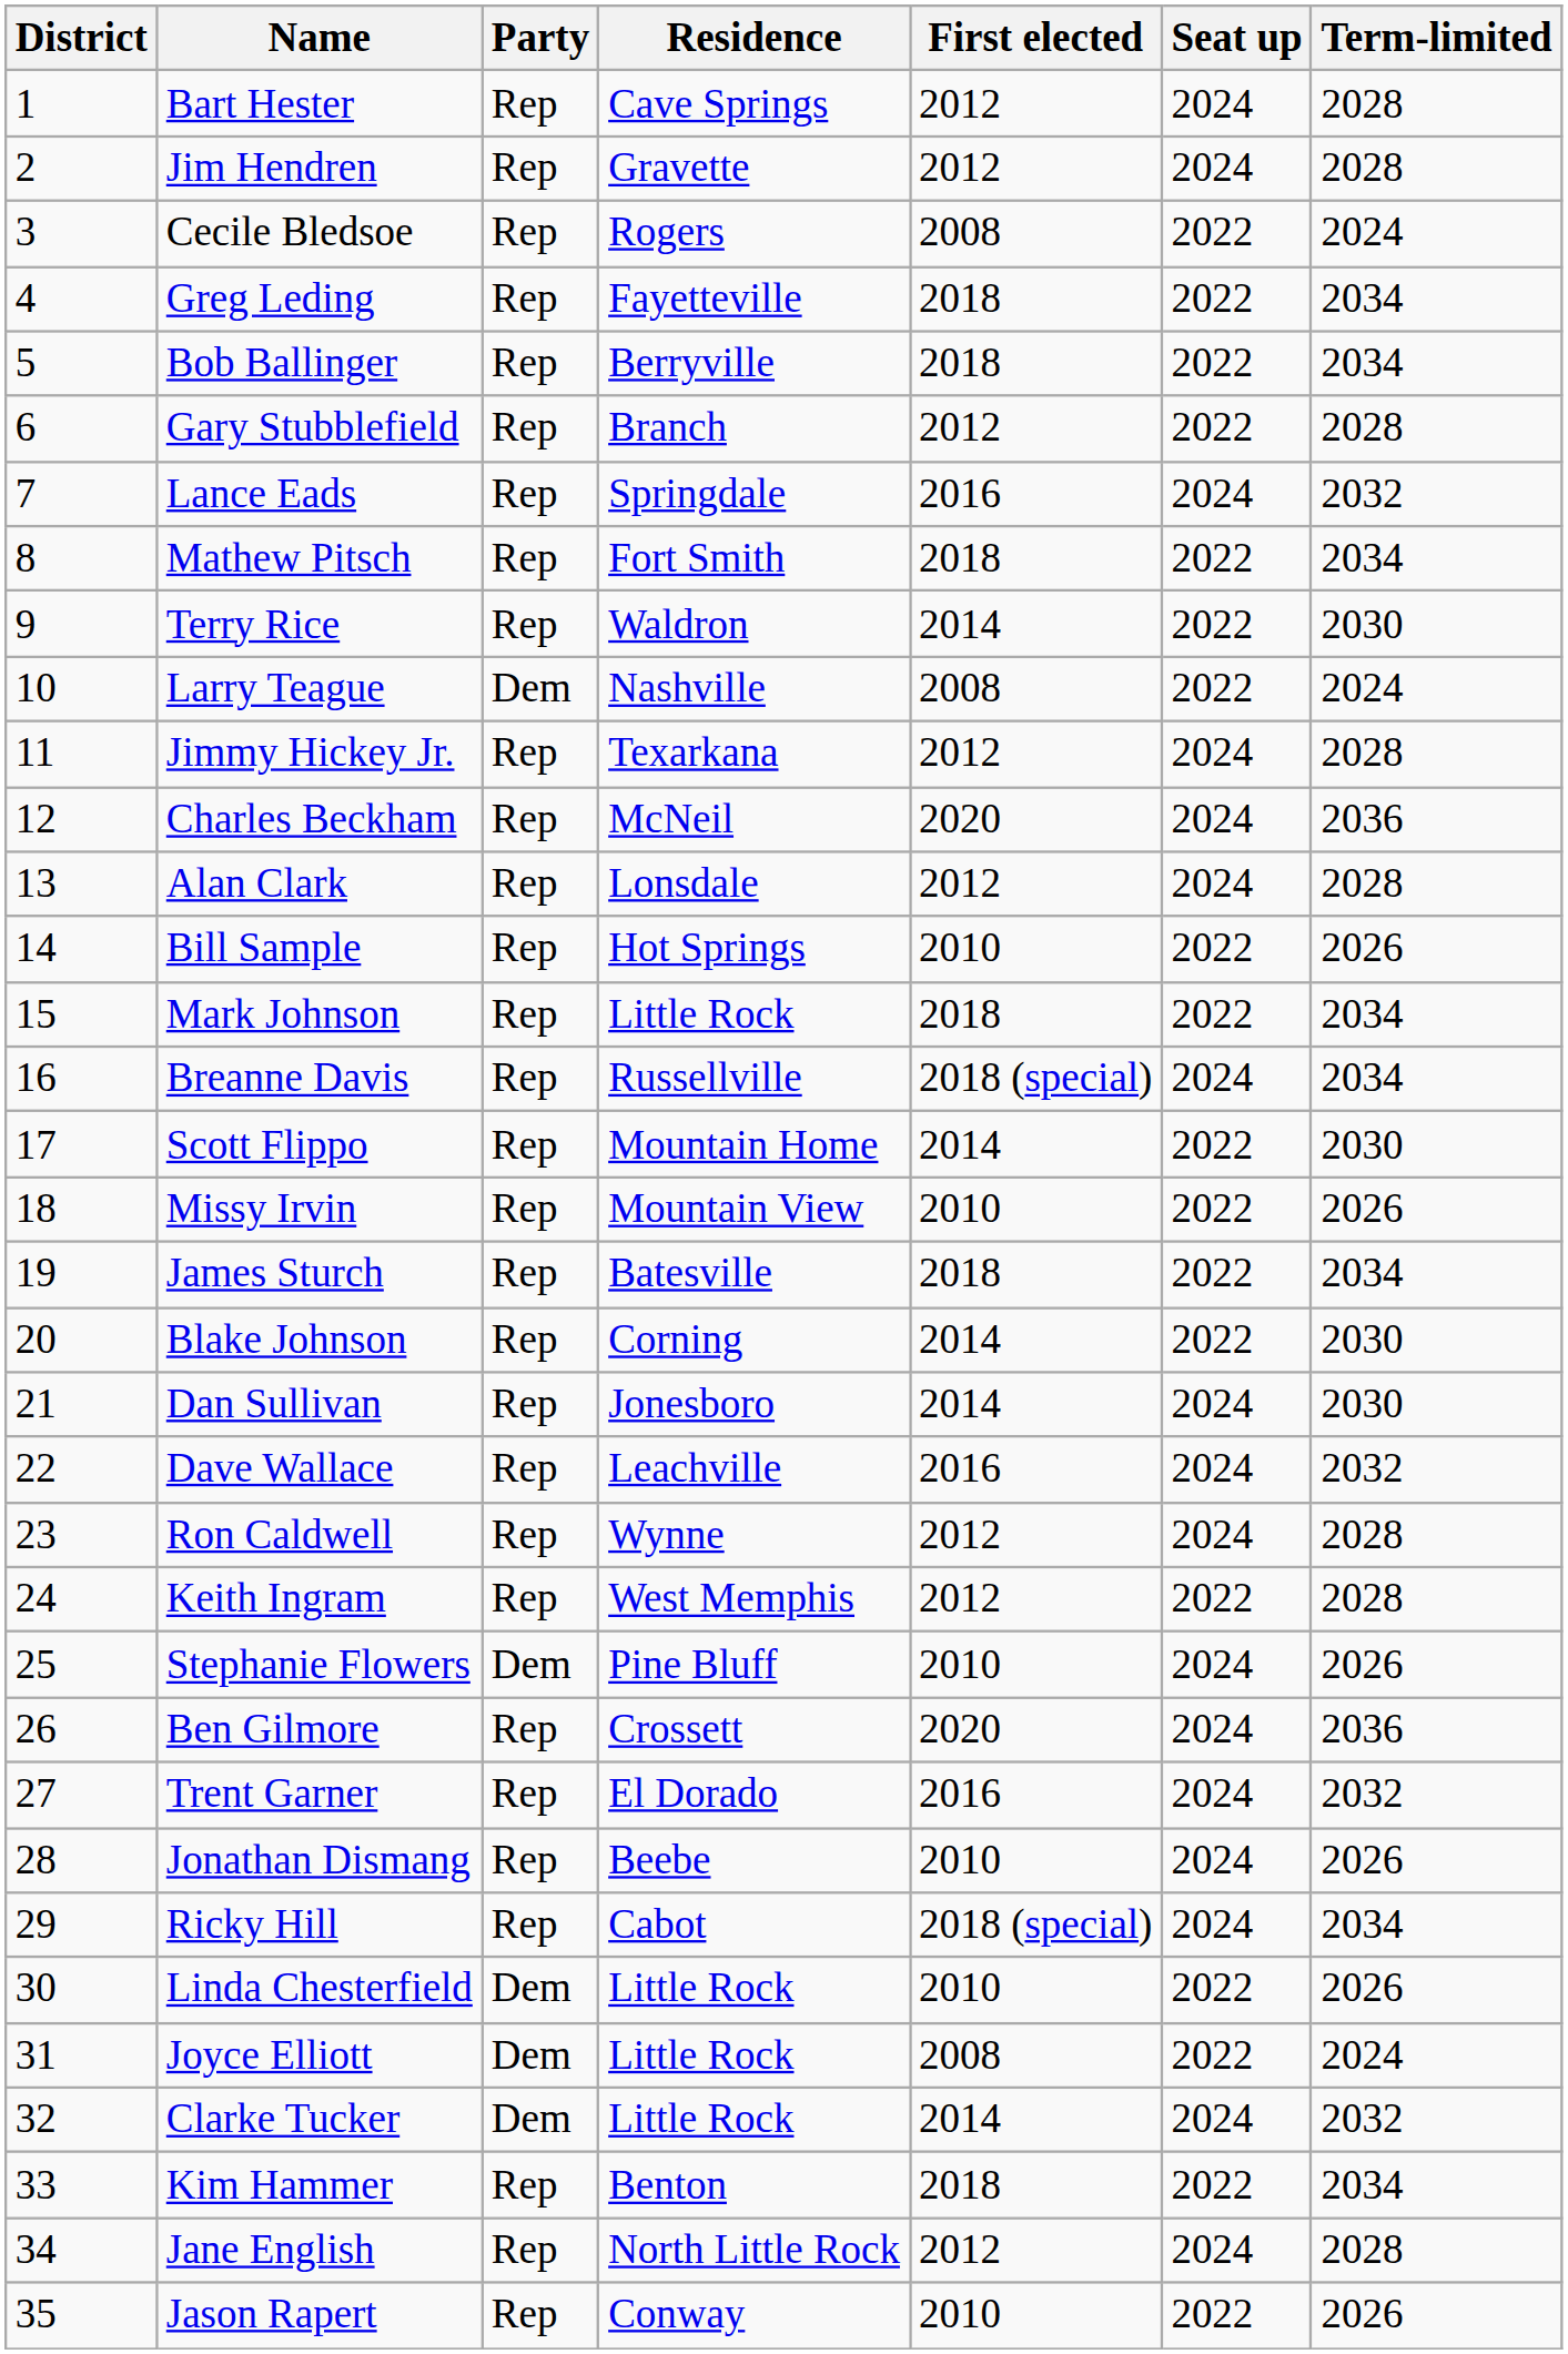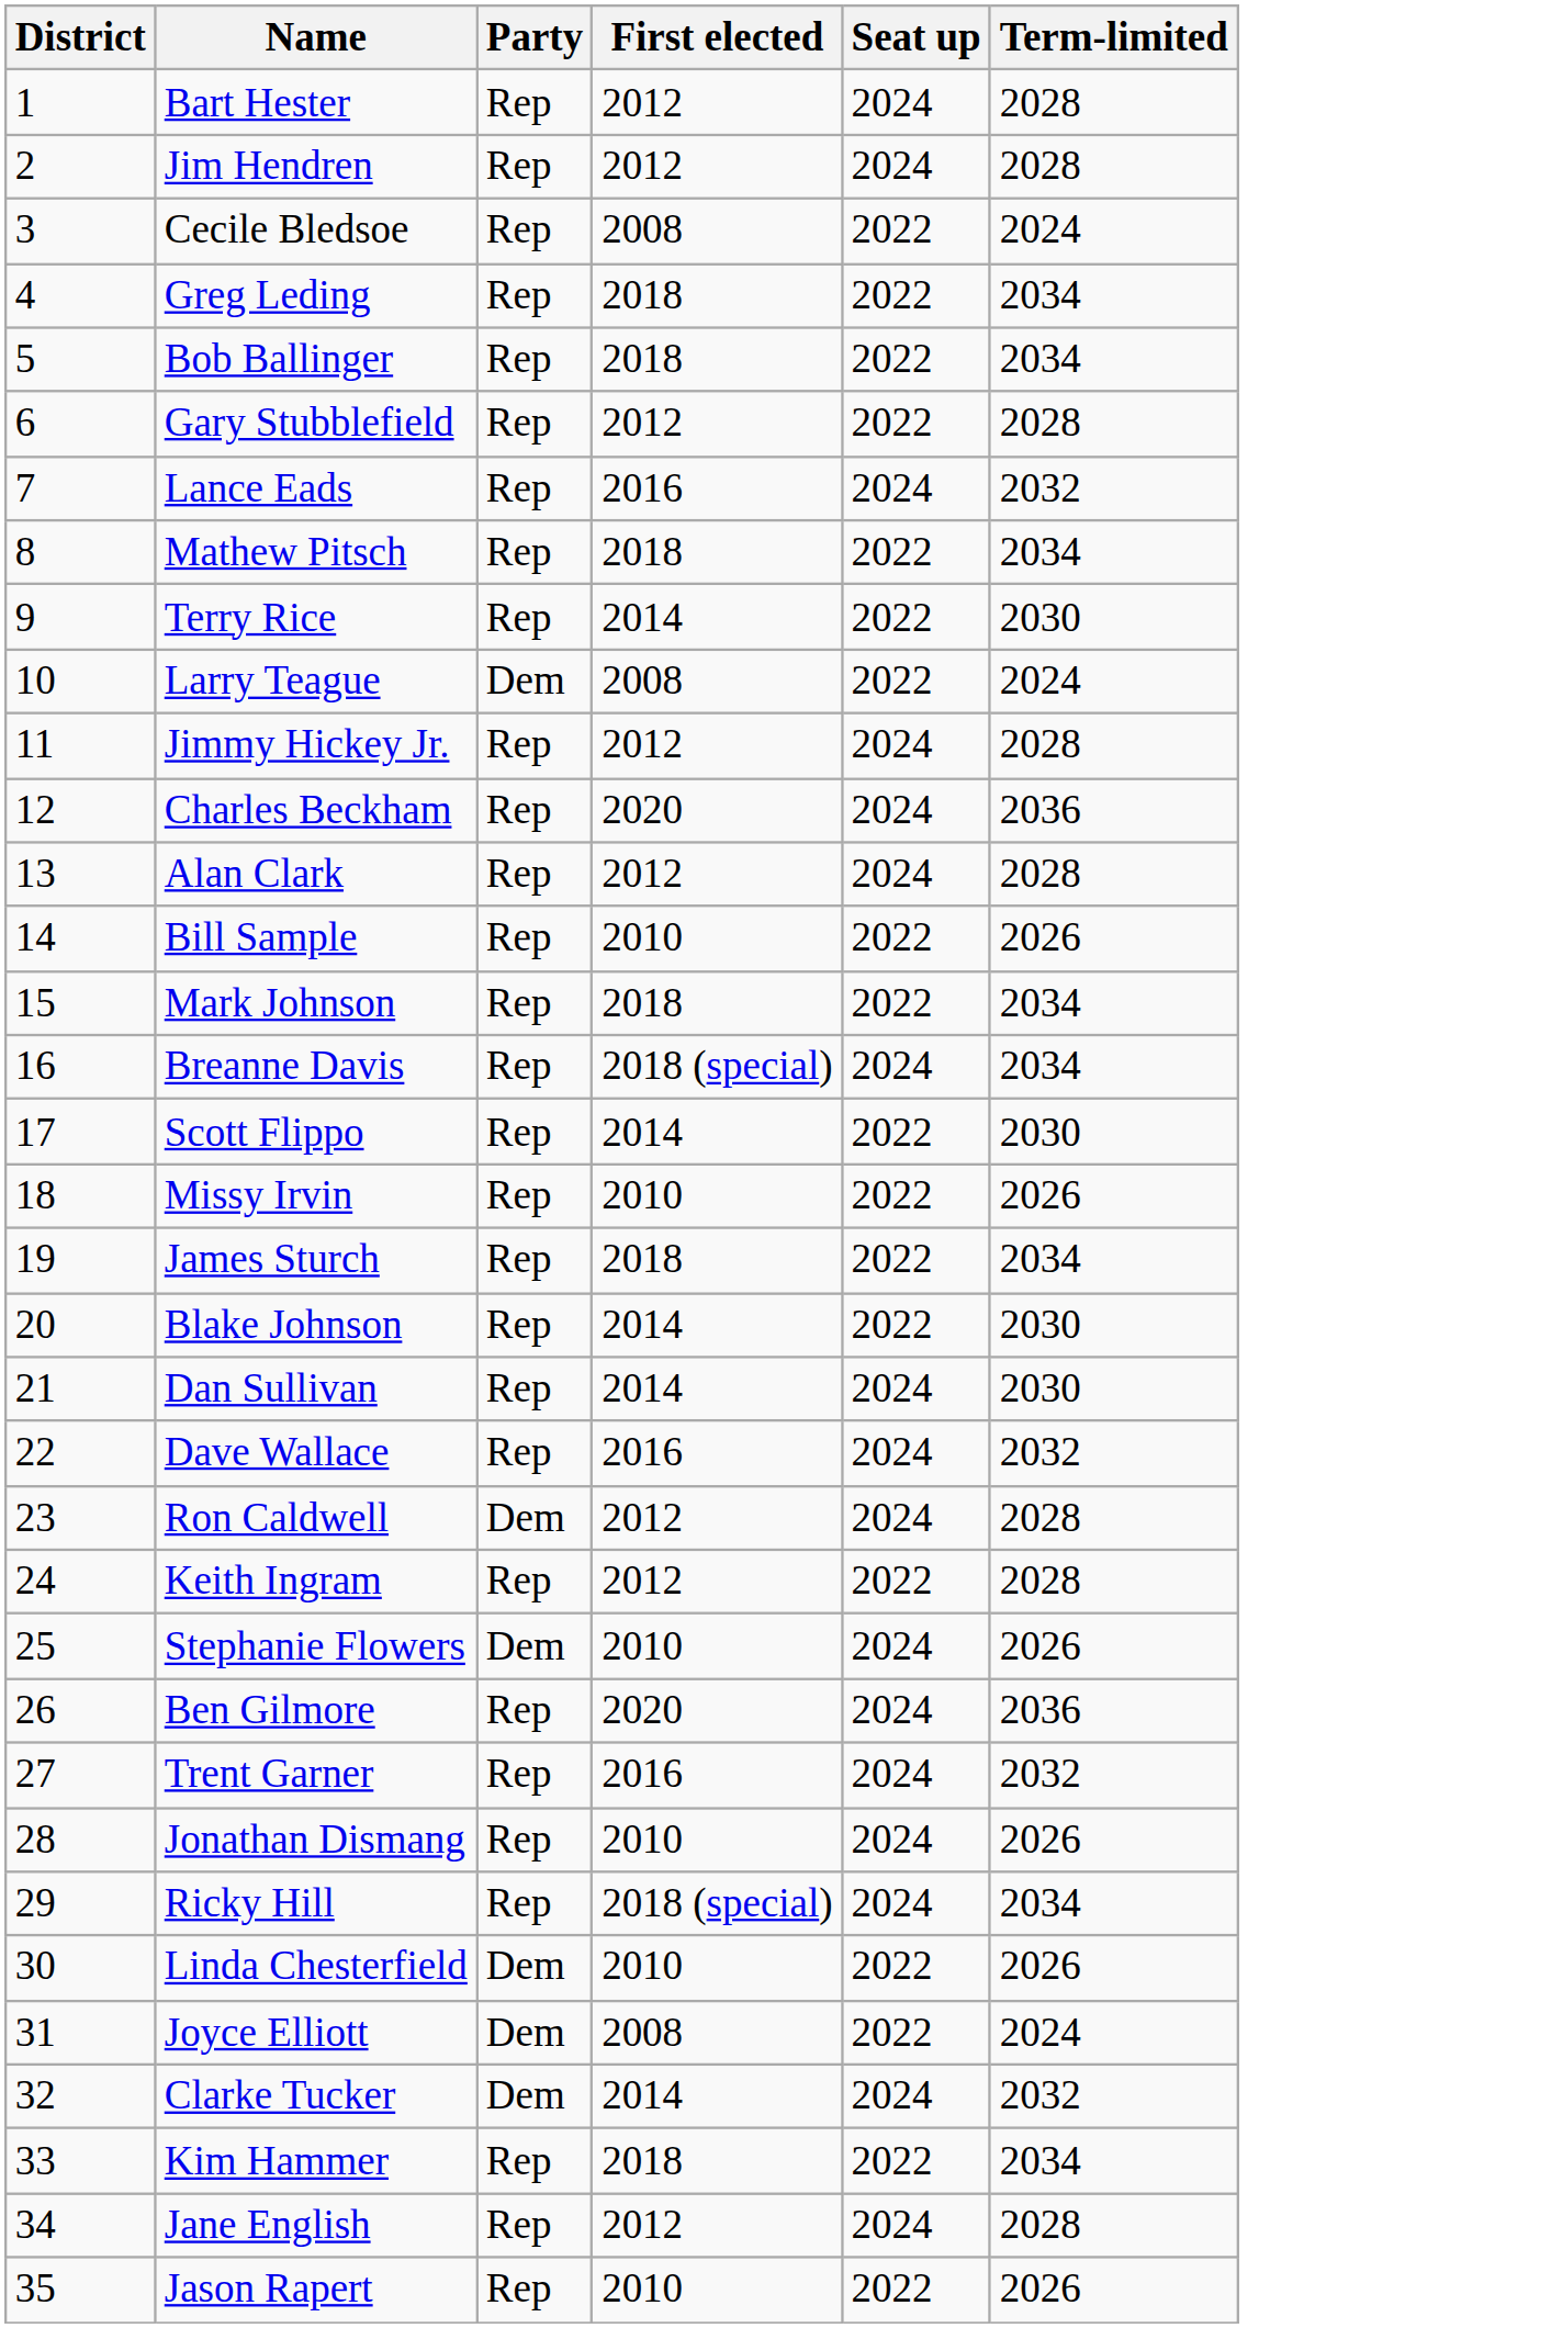- column: Residence | Cave Springs | Gravette | Rogers | Fayetteville | Berryville | Branch | Springdale | Fort Smith | Waldron | Nashville | Texarkana | McNeil | Lonsdale | Hot Springs | Little Rock | Russellville | Mountain Home | Mountain View | Batesville | Corning | Jonesboro | Leachville | Wynne | West Memphis | Pine Bluff | Crossett | El Dorado | Beebe | Cabot | Little Rock | Little Rock | Little Rock | Benton | North Little Rock | Conway
Ron Caldwell | Party: Rep -> Dem
